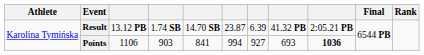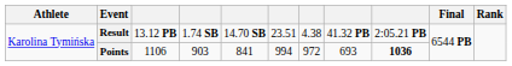Result | column 6: 23.87 -> 23.51
Result | column 7: 6.39 -> 4.38
Points | column 7: 927 -> 972
